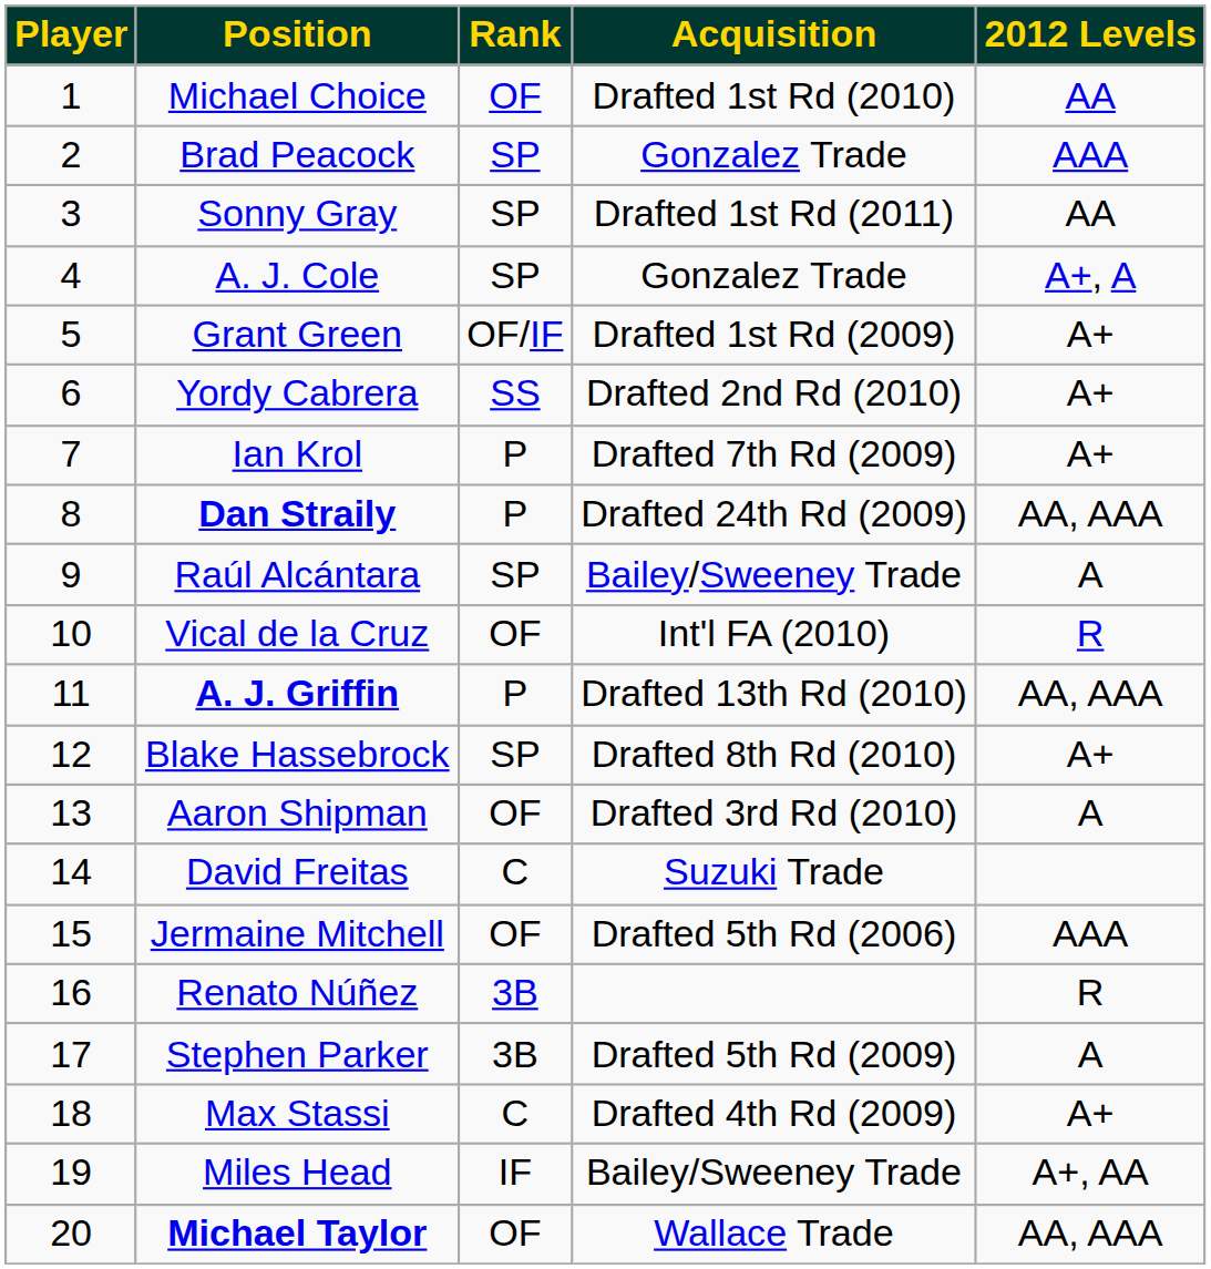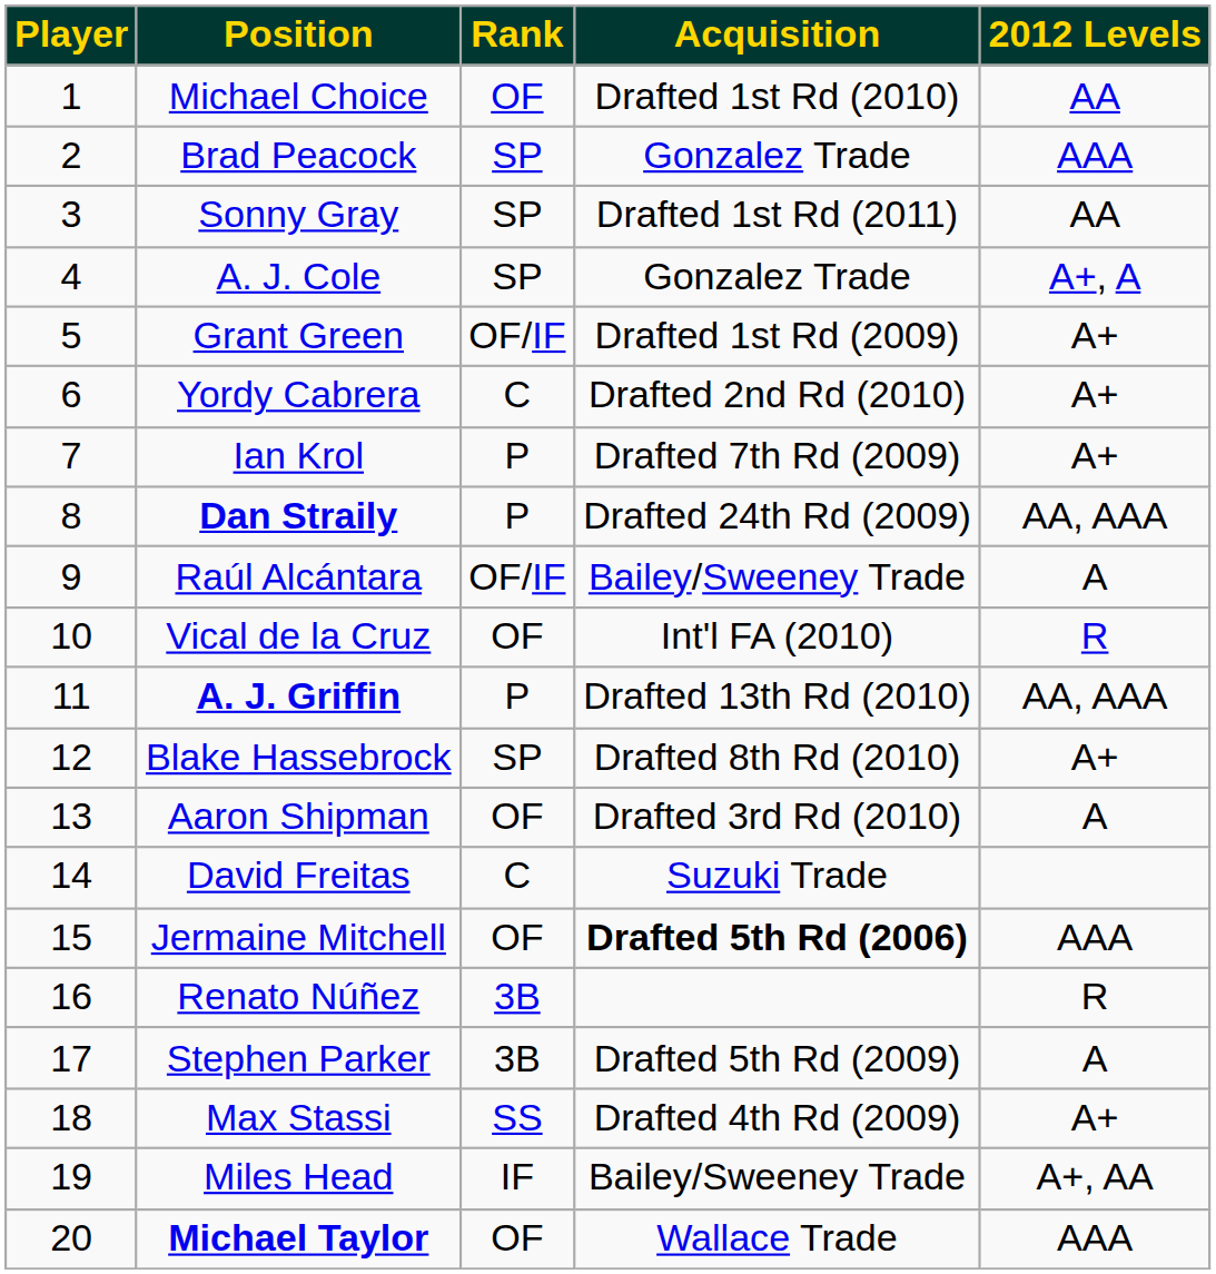Yordy Cabrera | Rank: SS -> C
Raúl Alcántara | Rank: SP -> OF/IF
Jermaine Mitchell | Acquisition: normal -> bold
Max Stassi | Rank: C -> SS
Michael Taylor | 2012 Levels: AA, AAA -> AAA
